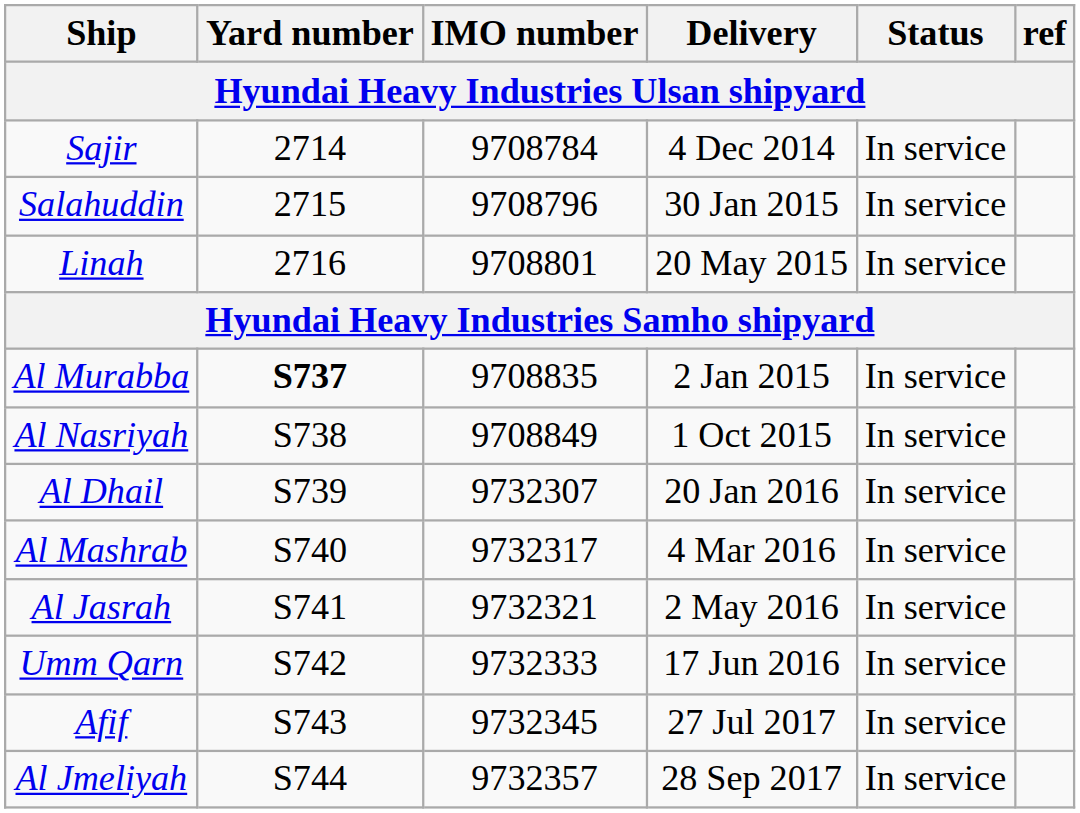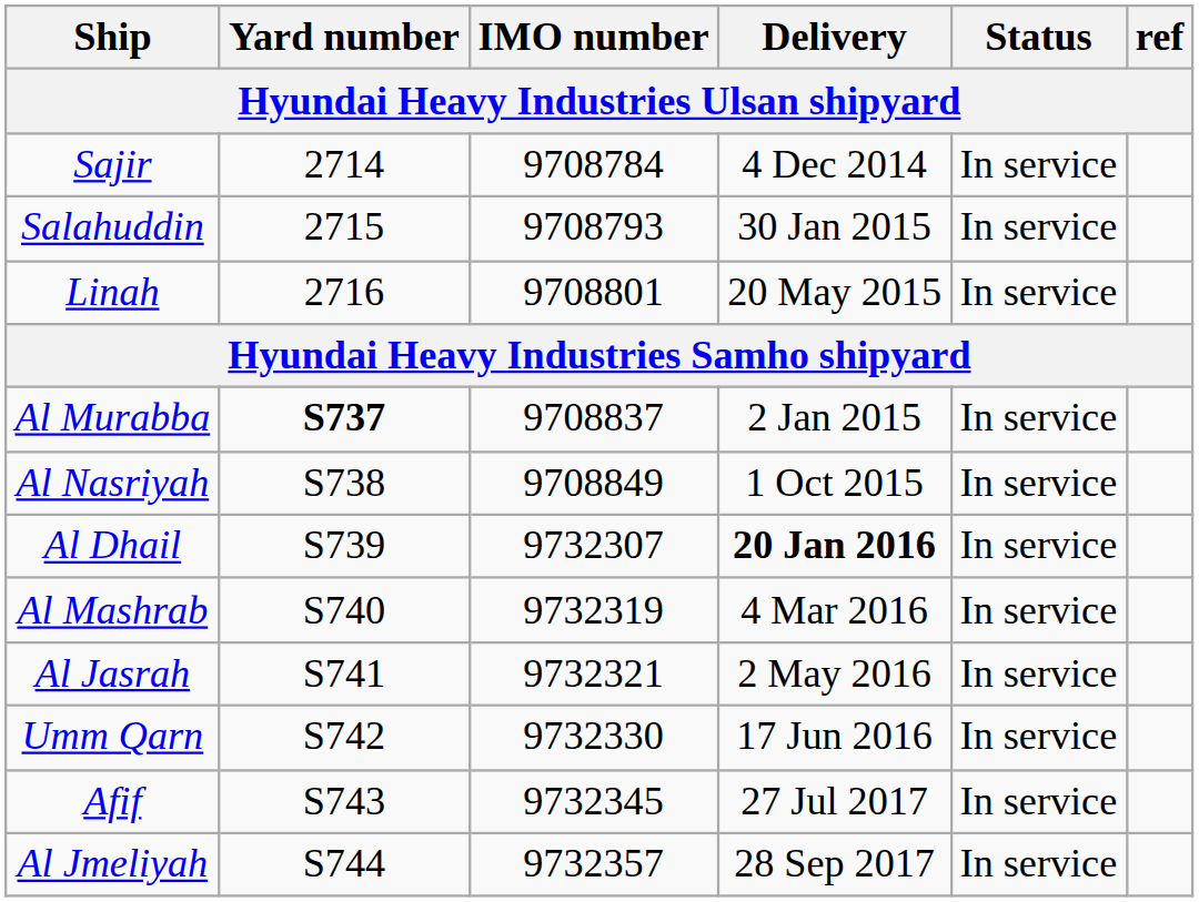Salahuddin | IMO number: 9708796 -> 9708793
Al Murabba | IMO number: 9708835 -> 9708837
Al Dhail | Delivery: normal -> bold
Al Mashrab | IMO number: 9732317 -> 9732319
Umm Qarn | IMO number: 9732333 -> 9732330
